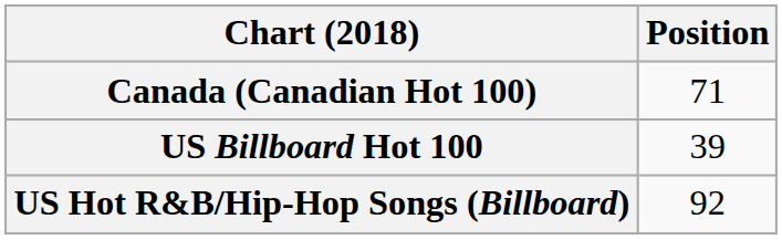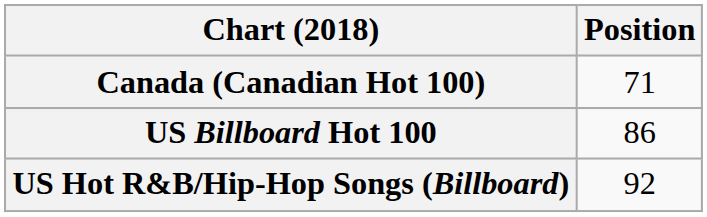US Billboard Hot 100 | Position: 39 -> 86
